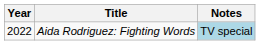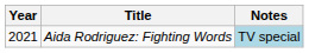Aida Rodriguez: Fighting Words | Year: 2022 -> 2021
